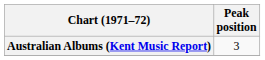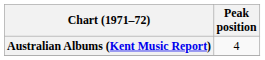Australian Albums (Kent Music Report) | Peak position: 3 -> 4
